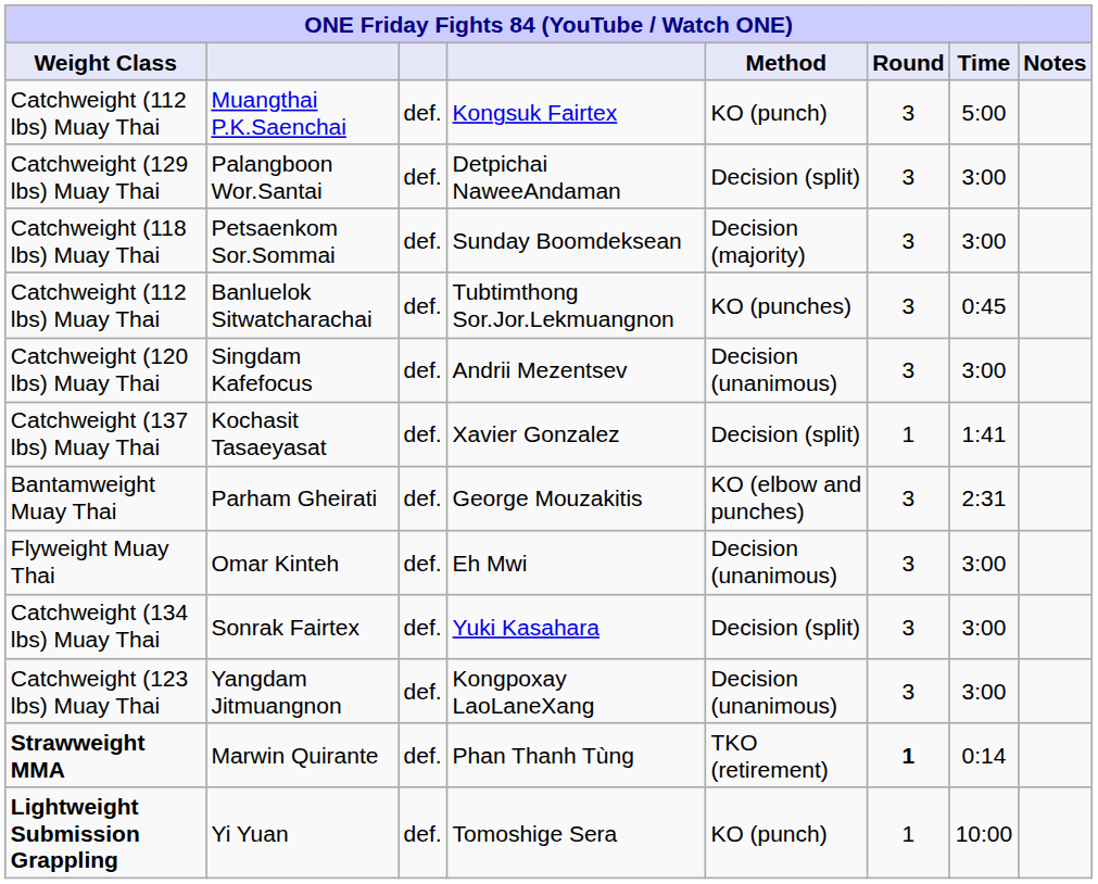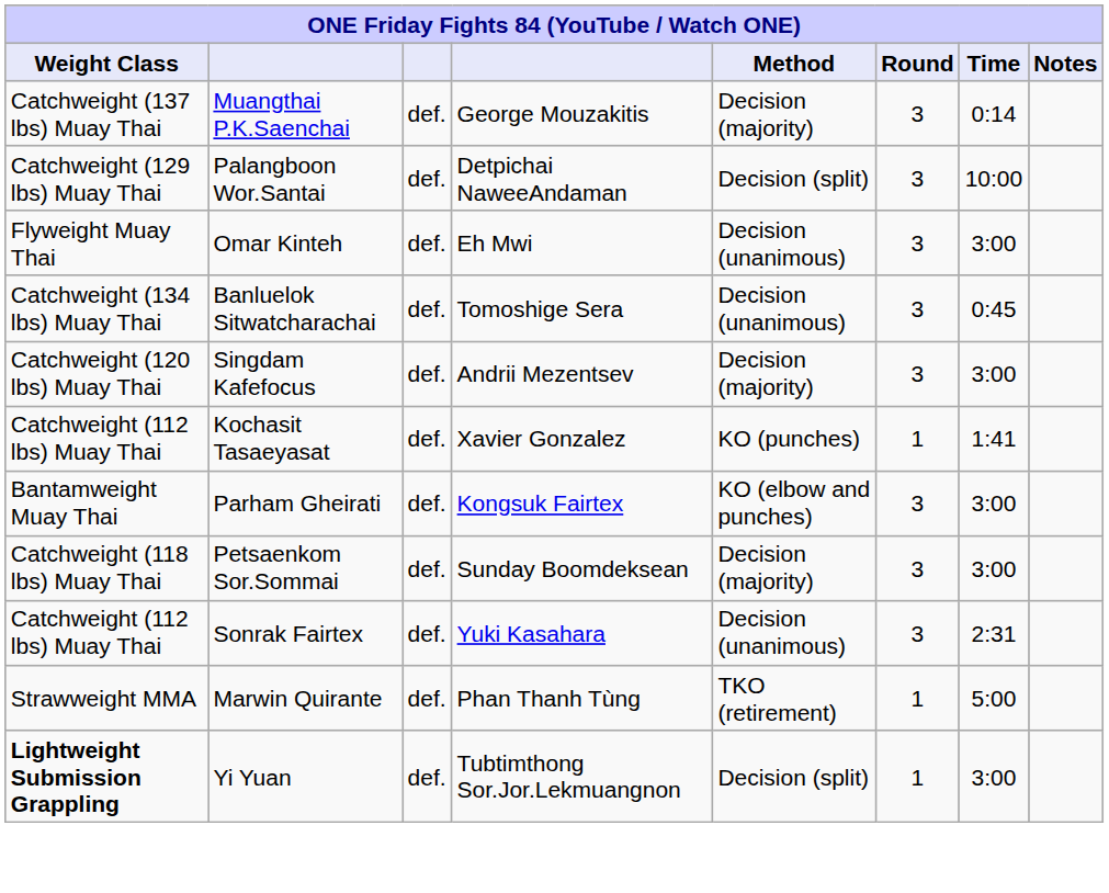Muangthai P.K.Saenchai | Weight Class: Catchweight (112 lbs) Muay Thai -> Catchweight (137 lbs) Muay Thai
Muangthai P.K.Saenchai | column 4: Kongsuk Fairtex -> George Mouzakitis
Muangthai P.K.Saenchai | Method: KO (punch) -> Decision (majority)
Muangthai P.K.Saenchai | Time: 5:00 -> 0:14
Palangboon Wor.Santai | Time: 3:00 -> 10:00
rows swapped: Petsaenkom Sor.Sommai <-> Omar Kinteh
Banluelok Sitwatcharachai | Weight Class: Catchweight (112 lbs) Muay Thai -> Catchweight (134 lbs) Muay Thai
Banluelok Sitwatcharachai | column 4: Tubtimthong Sor.Jor.Lekmuangnon -> Tomoshige Sera
Banluelok Sitwatcharachai | Method: KO (punches) -> Decision (unanimous)
Singdam Kafefocus | Method: Decision (unanimous) -> Decision (majority)
Kochasit Tasaeyasat | Weight Class: Catchweight (137 lbs) Muay Thai -> Catchweight (112 lbs) Muay Thai
Kochasit Tasaeyasat | Method: Decision (split) -> KO (punches)
Parham Gheirati | column 4: George Mouzakitis -> Kongsuk Fairtex
Parham Gheirati | Time: 2:31 -> 3:00
Sonrak Fairtex | Weight Class: Catchweight (134 lbs) Muay Thai -> Catchweight (112 lbs) Muay Thai
Sonrak Fairtex | Method: Decision (split) -> Decision (unanimous)
Sonrak Fairtex | Time: 3:00 -> 2:31
- row: Catchweight (123 lbs) Muay Thai | Yangdam Jitmuangnon | def. | Kongpoxay LaoLaneXang | Decision (unanimous) | 3 | 3:00
Marwin Quirante | Weight Class: bold -> normal
Marwin Quirante | Round: bold -> normal
Marwin Quirante | Time: 0:14 -> 5:00
Yi Yuan | column 4: Tomoshige Sera -> Tubtimthong Sor.Jor.Lekmuangnon
Yi Yuan | Method: KO (punch) -> Decision (split)
Yi Yuan | Time: 10:00 -> 3:00
